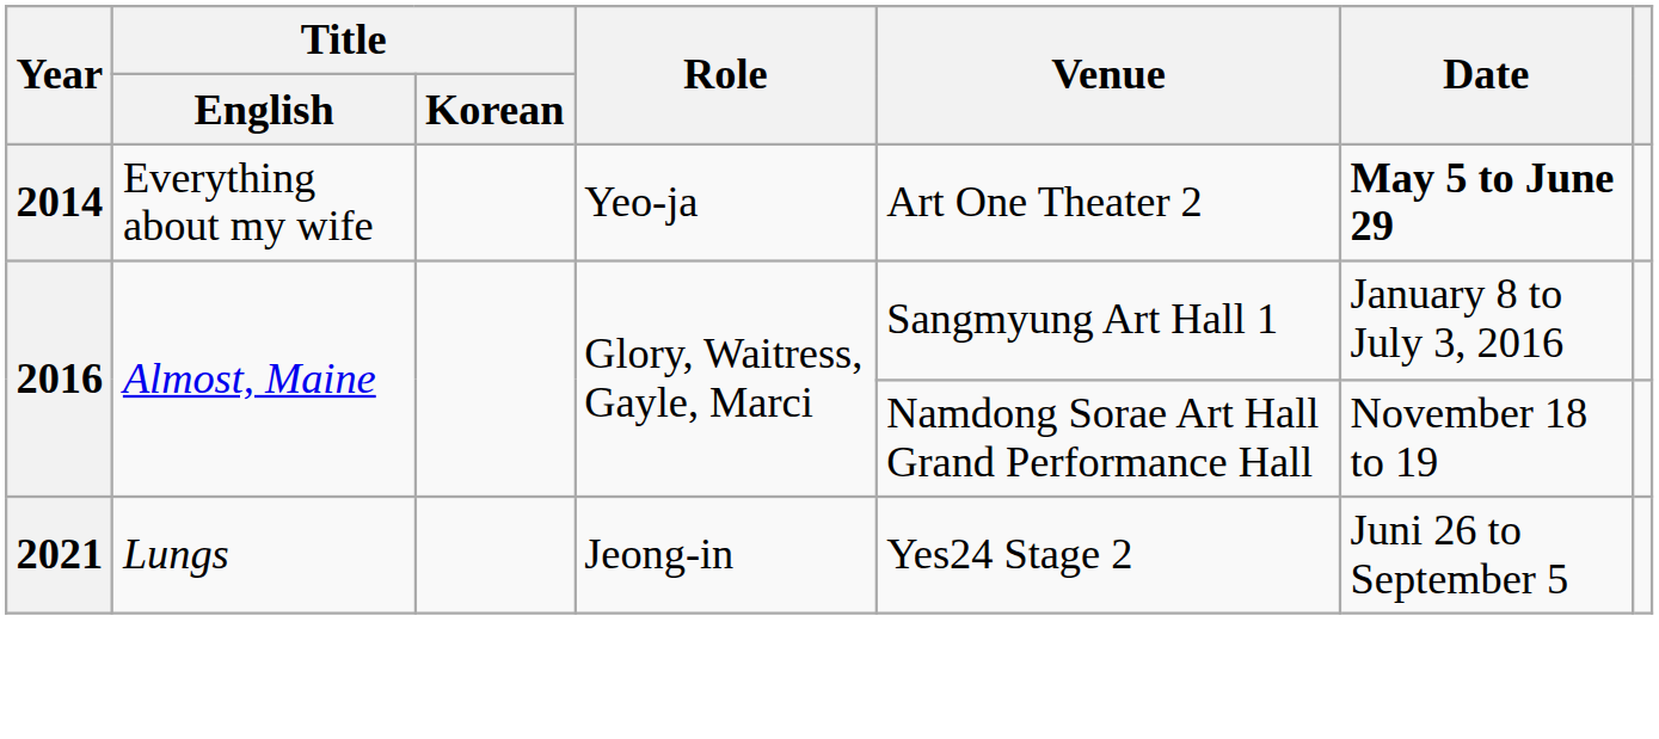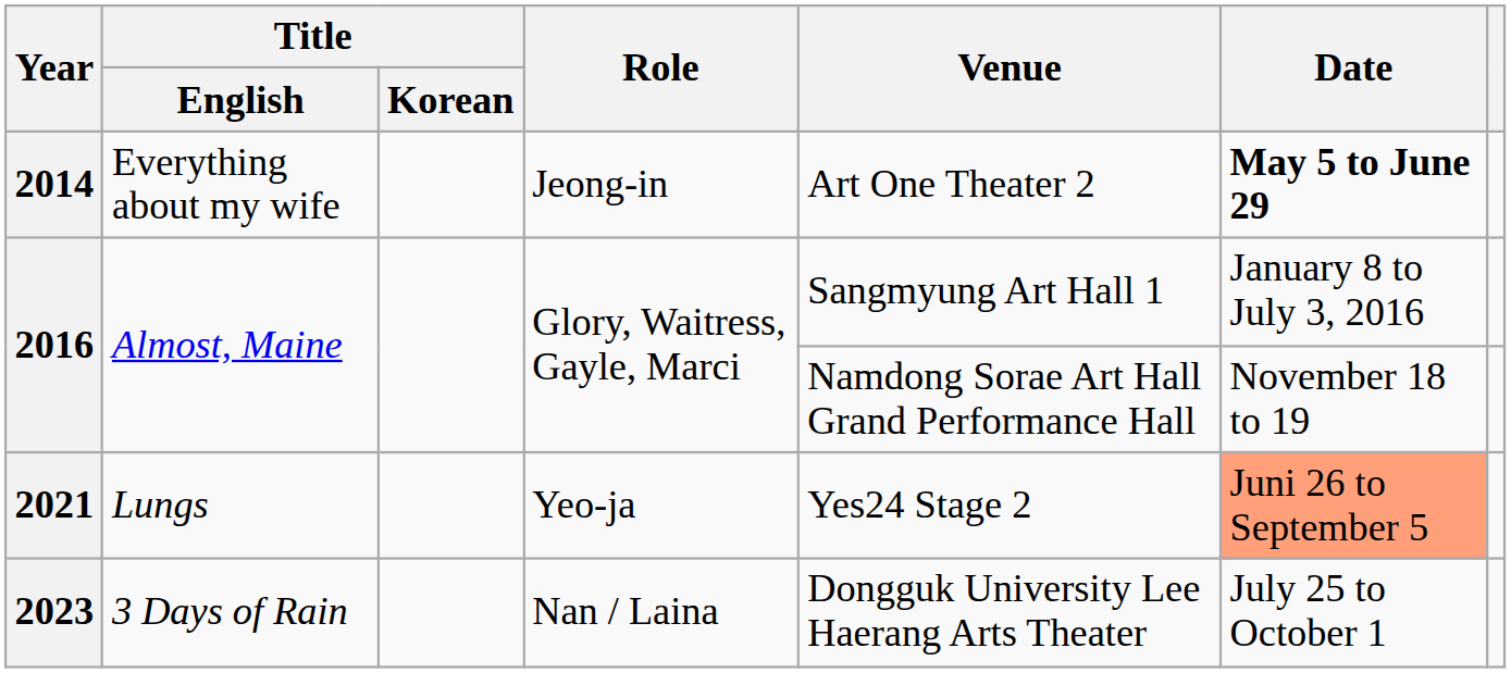2014 | Role: Yeo-ja -> Jeong-in
2021 | Role: Jeong-in -> Yeo-ja
2021 | Date: no background -> lightsalmon background
+ row: 2023 | 3 Days of Rain | Nan / Laina | Dongguk University Lee Haerang Arts Theater | July 25 to October 1
